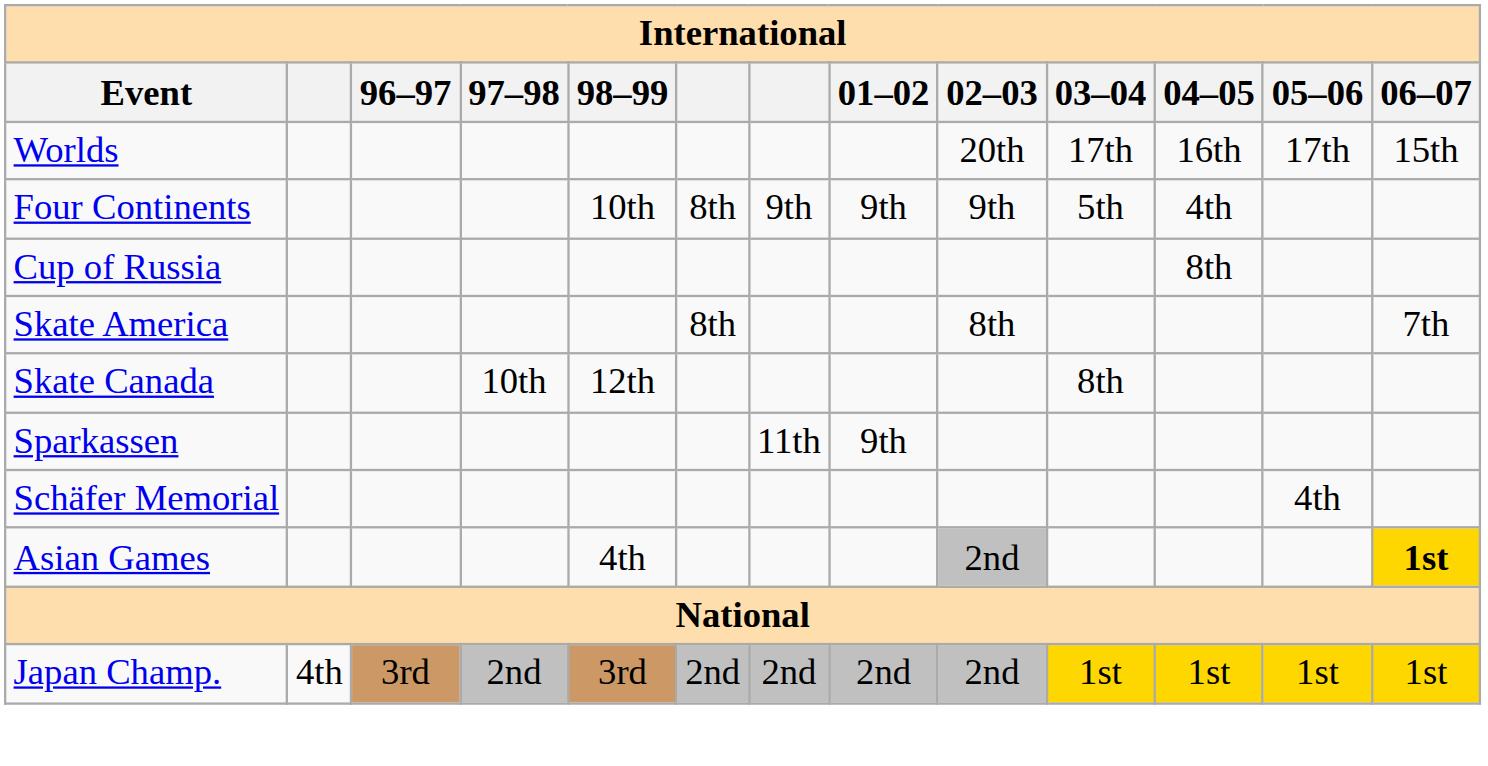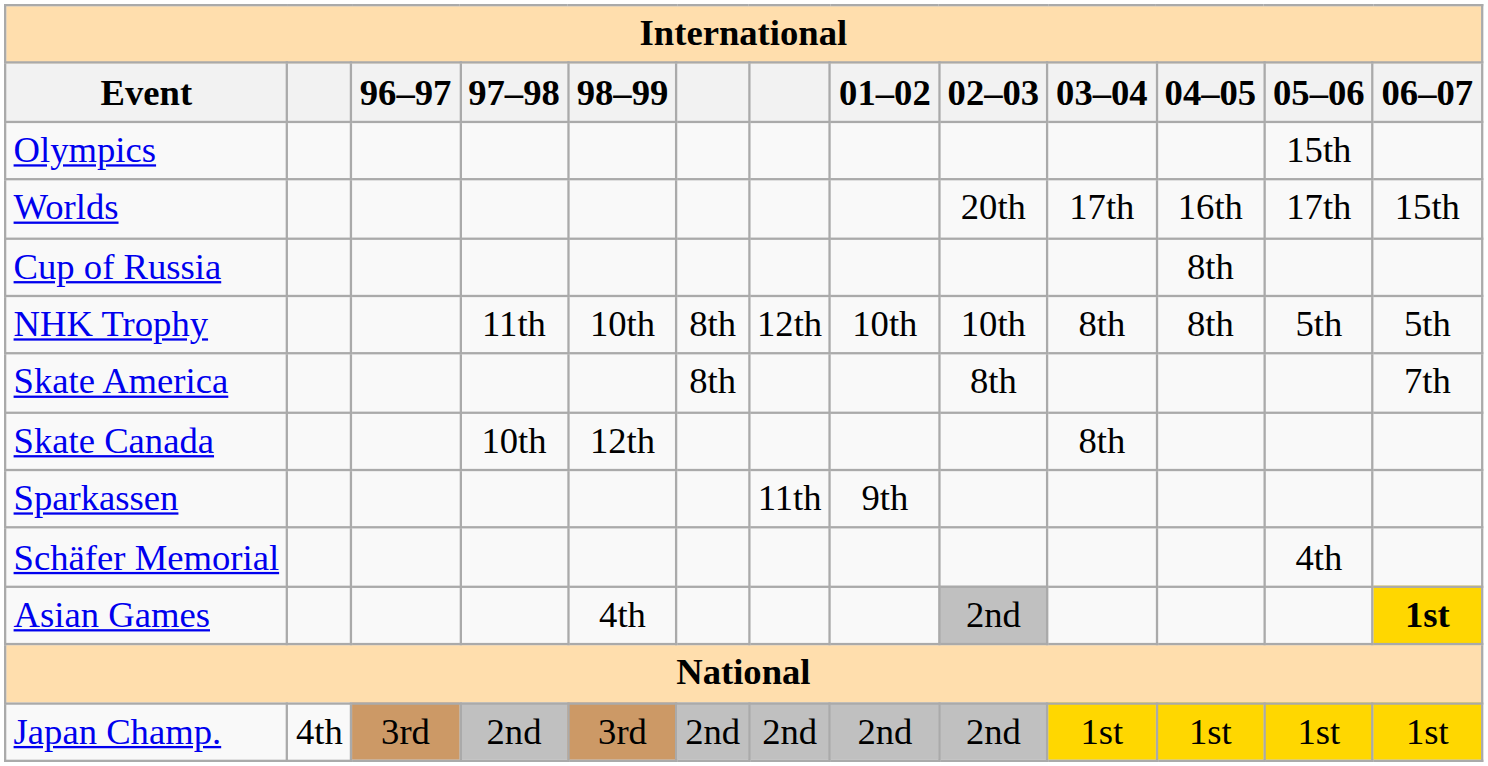+ row: Olympics | 15th
- row: Four Continents | 10th | 8th | 9th | 9th | 9th | 5th | 4th
+ row: NHK Trophy | 11th | 10th | 8th | 12th | 10th | 10th | 8th | 8th | 5th | 5th
